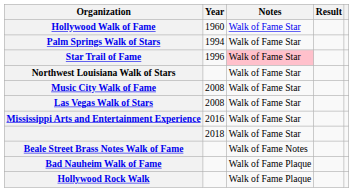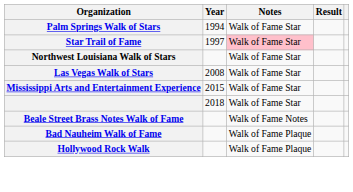- row: Hollywood Walk of Fame | 1960 | Walk of Fame Star
Star Trail of Fame | Year: 1996 -> 1997
- row: Music City Walk of Fame | 2008 | Walk of Fame Star
Mississippi Arts and Entertainment Experience | Year: 2016 -> 2015
